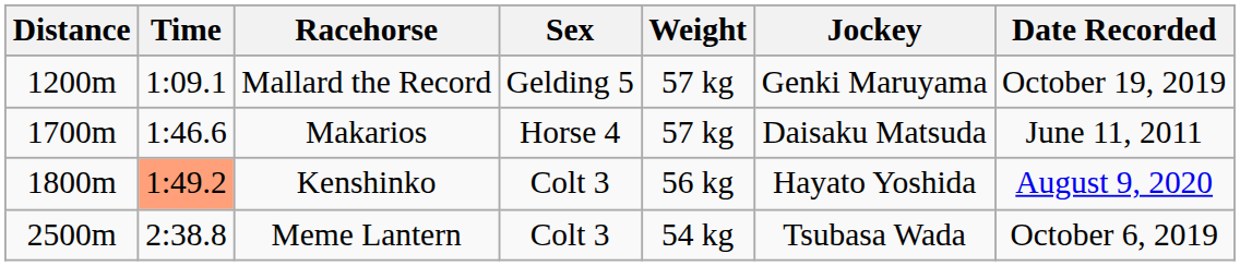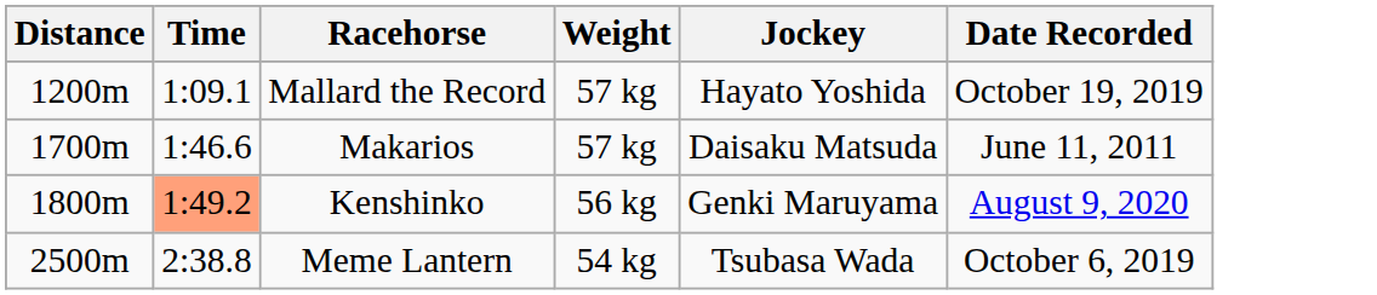- column: Sex | Gelding 5 | Horse 4 | Colt 3 | Colt 3
Mallard the Record | Jockey: Genki Maruyama -> Hayato Yoshida
Kenshinko | Jockey: Hayato Yoshida -> Genki Maruyama
